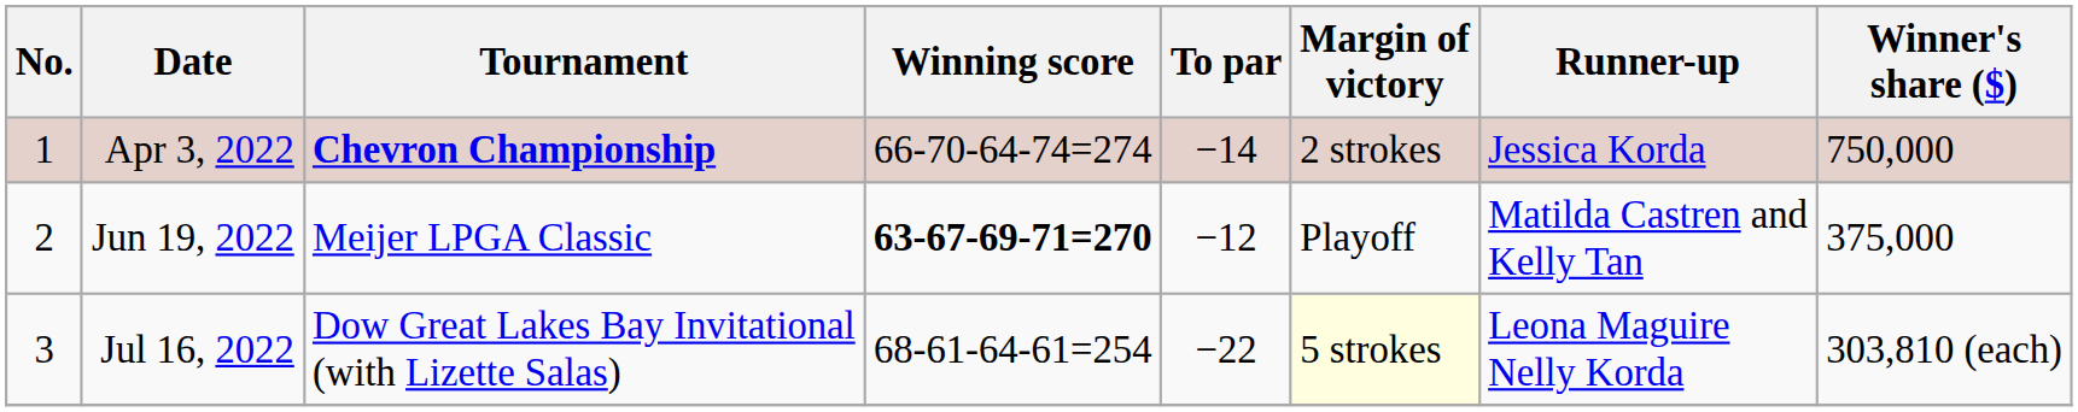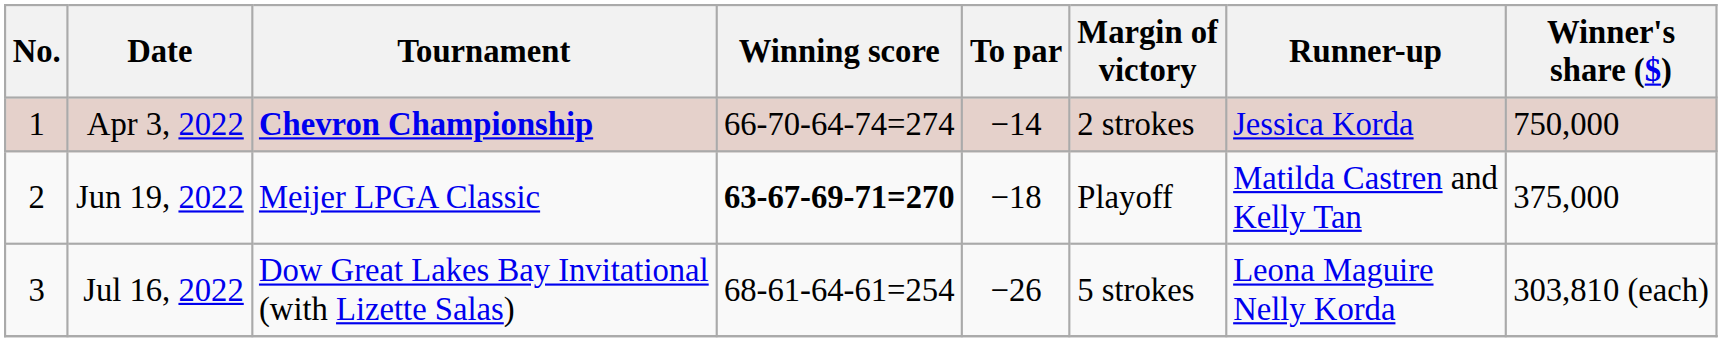Jun 19, 2022 | To par: −12 -> −18
Jul 16, 2022 | To par: −22 -> −26
Jul 16, 2022 | Margin of victory: lightyellow background -> no background
